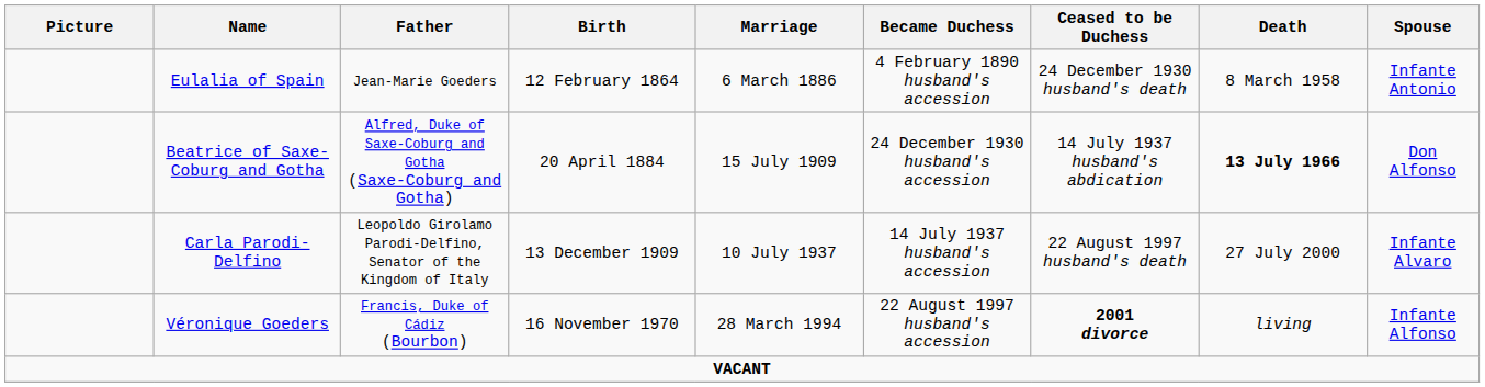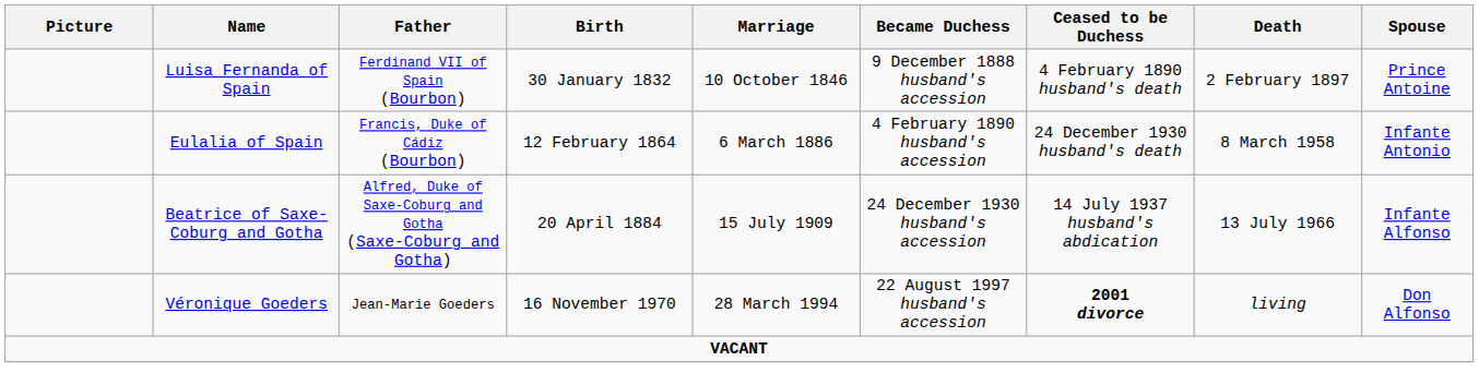+ row: Luisa Fernanda of Spain | Ferdinand VII of Spain (Bourbon) | 30 January 1832 | 10 October 1846 | 9 December 1888 husband's accession | 4 February 1890 husband's death | 2 February 1897 | Prince Antoine
Eulalia of Spain | Father: Jean-Marie Goeders -> Francis, Duke of Cádiz (Bourbon)
Beatrice of Saxe-Coburg and Gotha | Death: bold -> normal
Beatrice of Saxe-Coburg and Gotha | Spouse: Don Alfonso -> Infante Alfonso
- row: Carla Parodi-Delfino | Leopoldo Girolamo Parodi-Delfino, Senator of the Kingdom of Italy | 13 December 1909 | 10 July 1937 | 14 July 1937 husband's accession | 22 August 1997 husband's death | 27 July 2000 | Infante Alvaro
Véronique Goeders | Father: Francis, Duke of Cádiz (Bourbon) -> Jean-Marie Goeders
Véronique Goeders | Spouse: Infante Alfonso -> Don Alfonso
